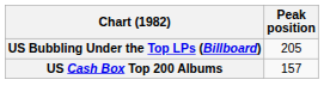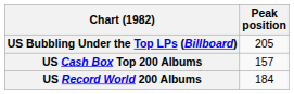+ row: US Record World 200 Albums | 184
